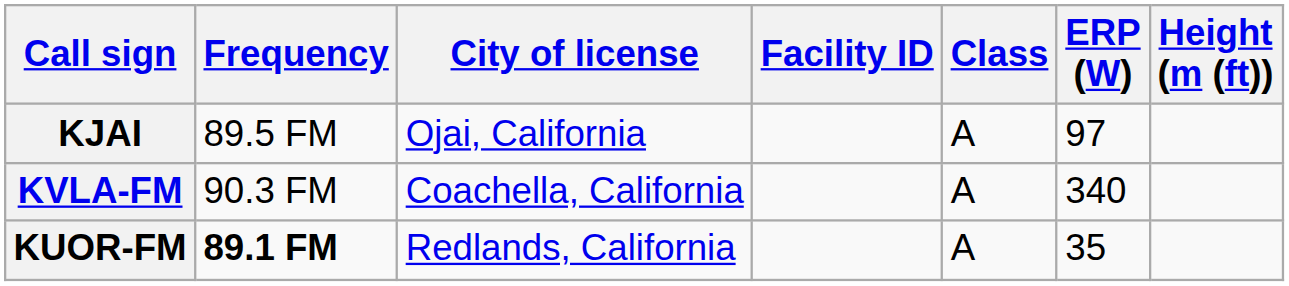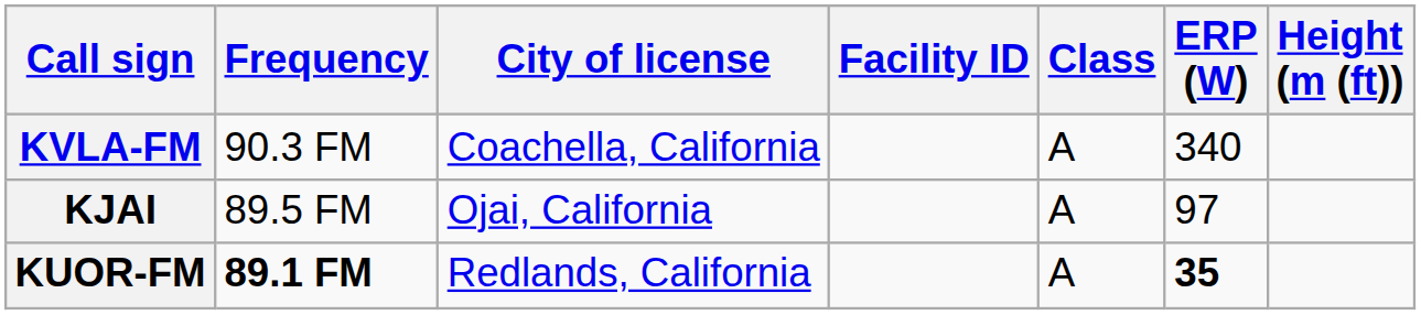rows swapped: KVLA-FM <-> KJAI
KUOR-FM | ERP (W): normal -> bold
